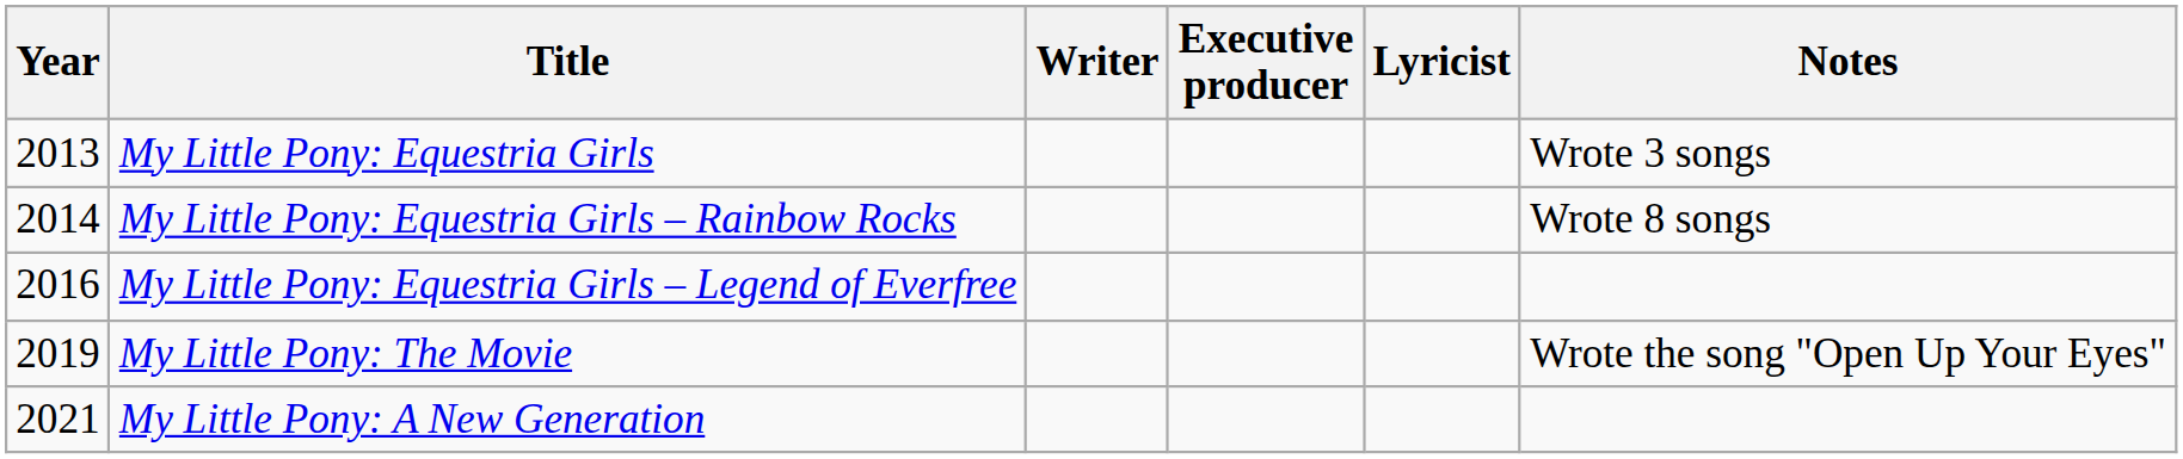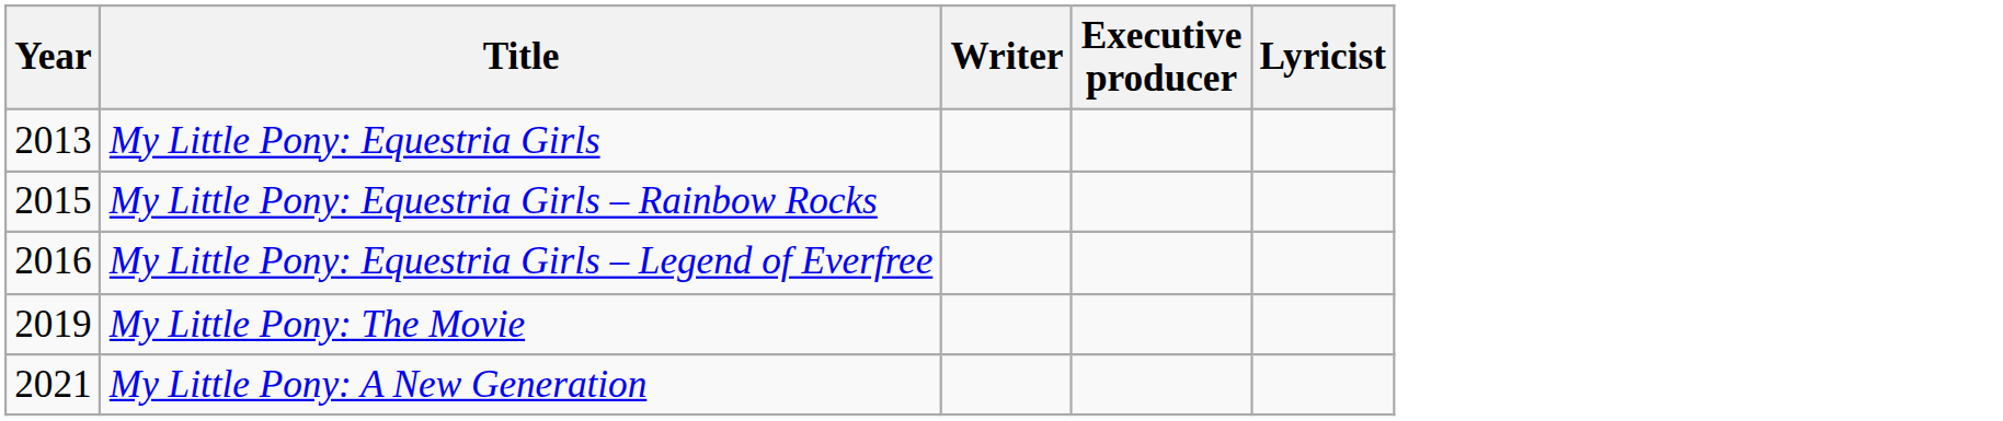- column: Notes | Wrote 3 songs | Wrote 8 songs | Wrote the song "Open Up Your Eyes"
My Little Pony: Equestria Girls – Rainbow Rocks | Year: 2014 -> 2015
